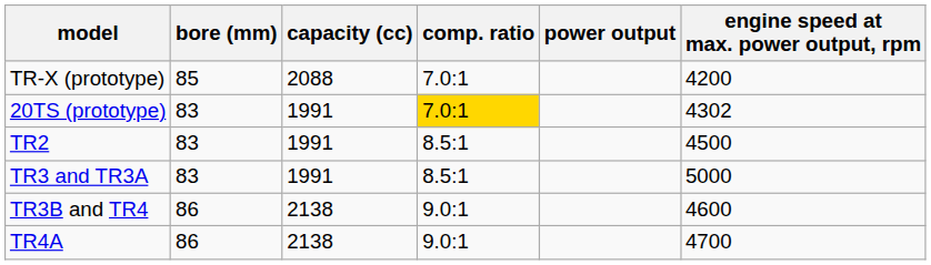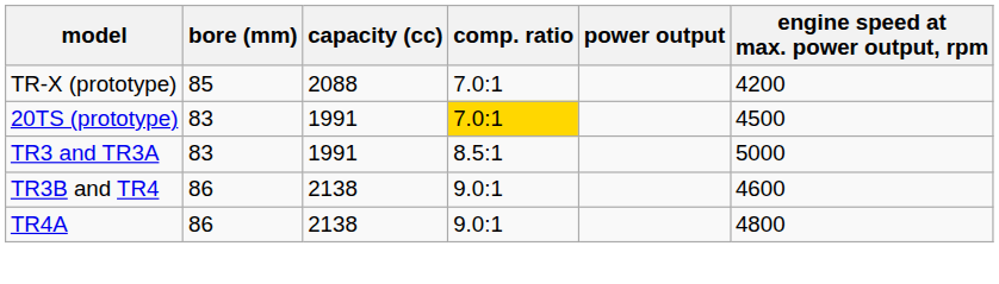20TS (prototype) | engine speed at max. power output, rpm: 4302 -> 4500
- row: TR2 | 83 | 1991 | 8.5:1 | 4500
TR4A | engine speed at max. power output, rpm: 4700 -> 4800
